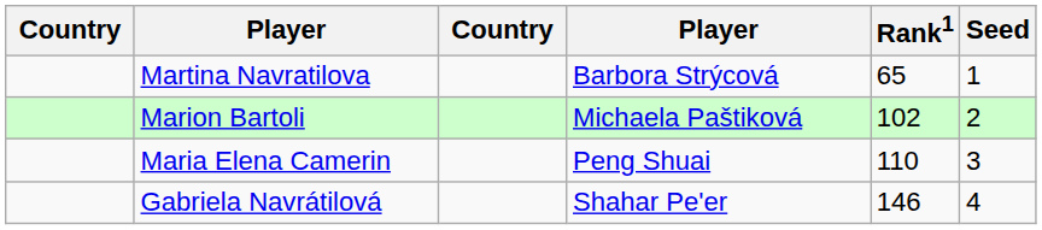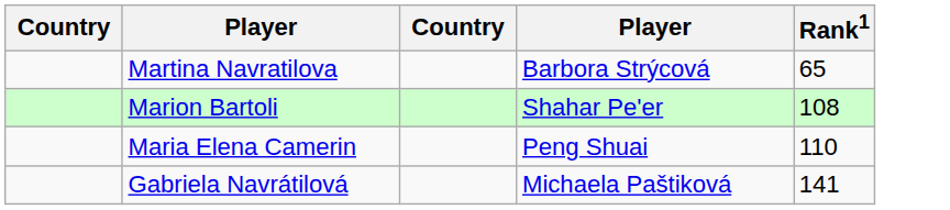- column: Seed | 1 | 2 | 3 | 4
Marion Bartoli | column 4: Michaela Paštiková -> Shahar Pe'er
Marion Bartoli | Rank1: 102 -> 108
Gabriela Navrátilová | column 4: Shahar Pe'er -> Michaela Paštiková
Gabriela Navrátilová | Rank1: 146 -> 141
